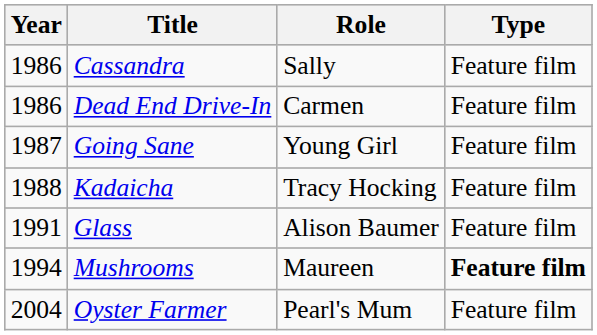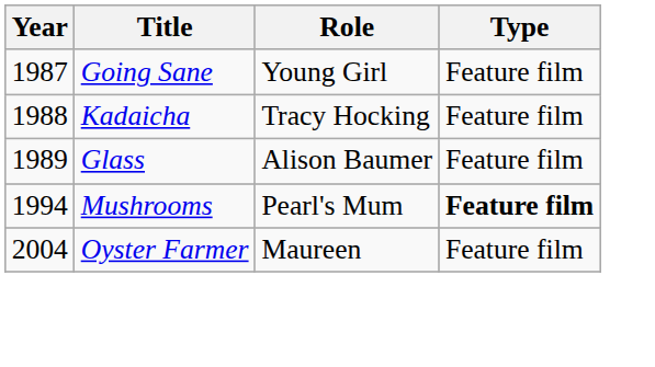- row: 1986 | Cassandra | Sally | Feature film
- row: 1986 | Dead End Drive-In | Carmen | Feature film
Glass | Year: 1991 -> 1989
Mushrooms | Role: Maureen -> Pearl's Mum
Oyster Farmer | Role: Pearl's Mum -> Maureen
